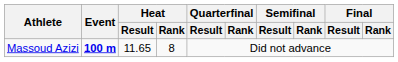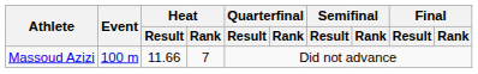Massoud Azizi | Event: bold -> normal
Massoud Azizi | Heat / Result: 11.65 -> 11.66
Massoud Azizi | Heat / Rank: 8 -> 7
